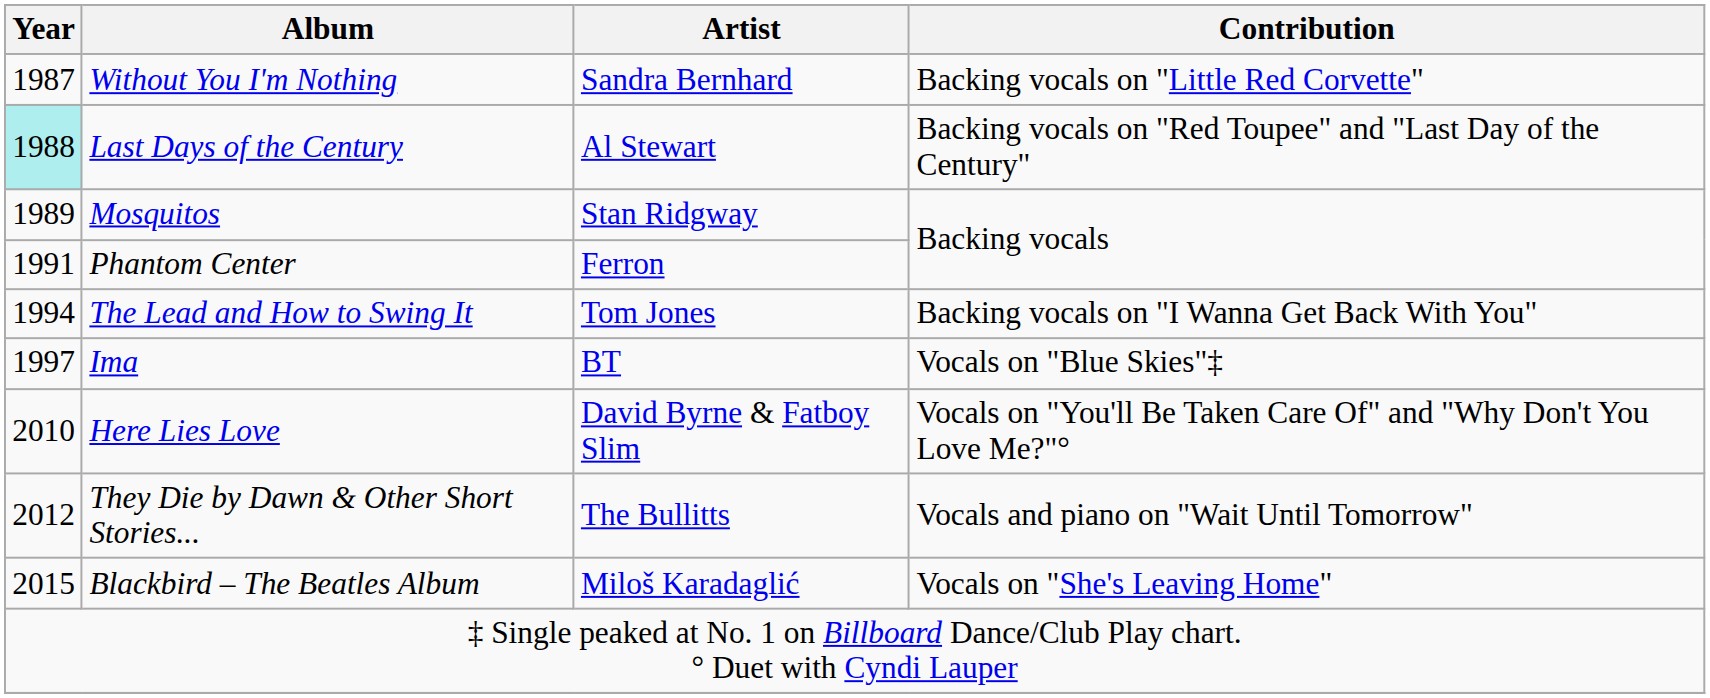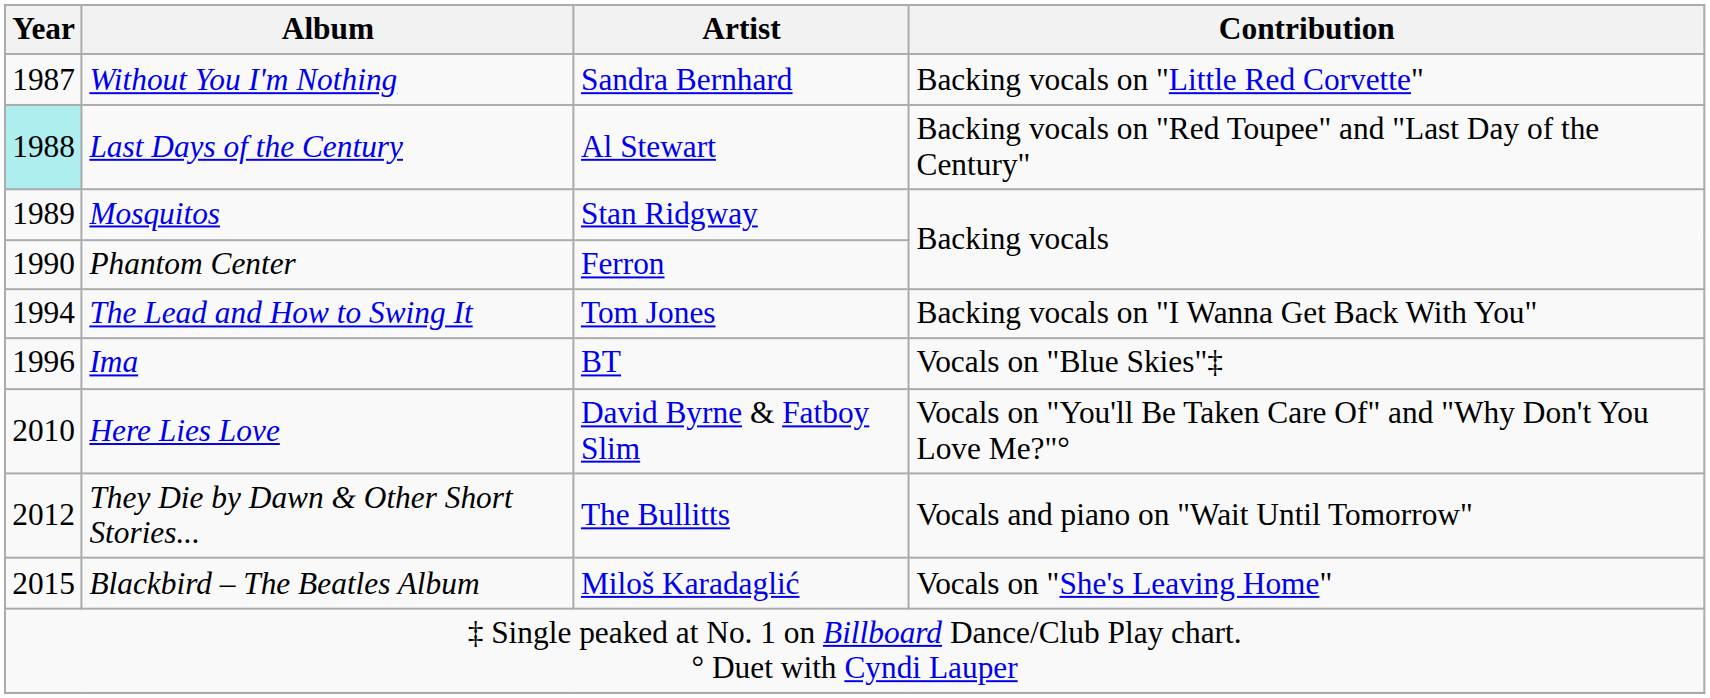Phantom Center | Year: 1991 -> 1990
Ima | Year: 1997 -> 1996
